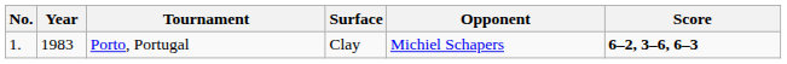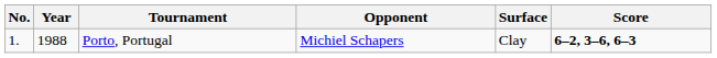columns swapped: Surface <-> Opponent
Porto, Portugal | Year: 1983 -> 1988
